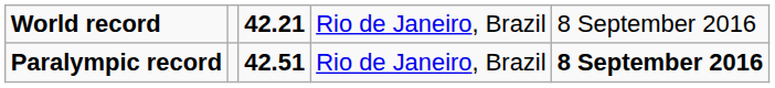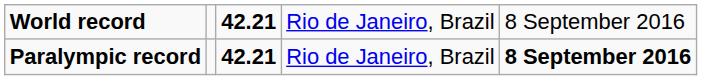Paralympic record | column 3: 42.51 -> 42.21
